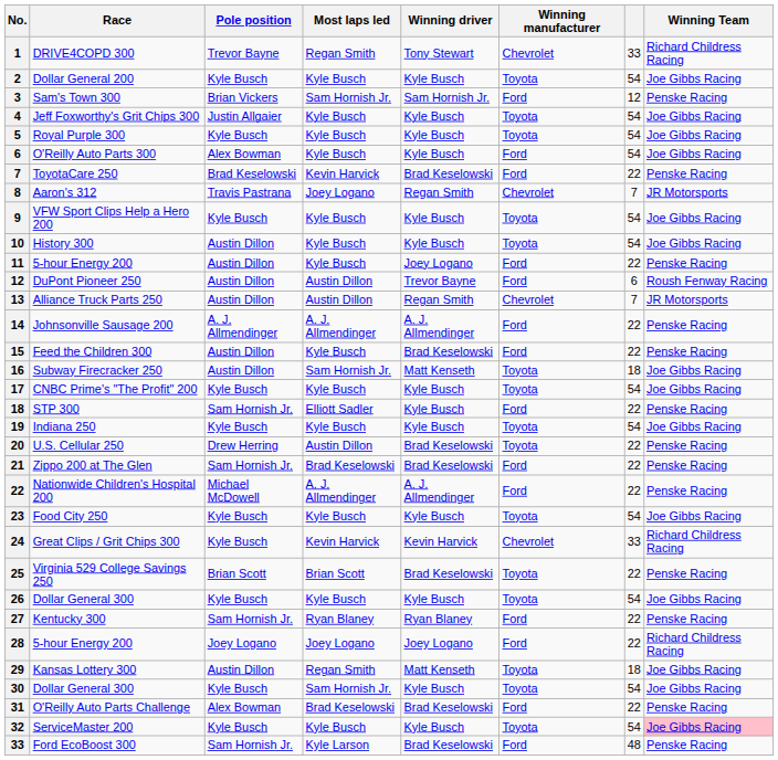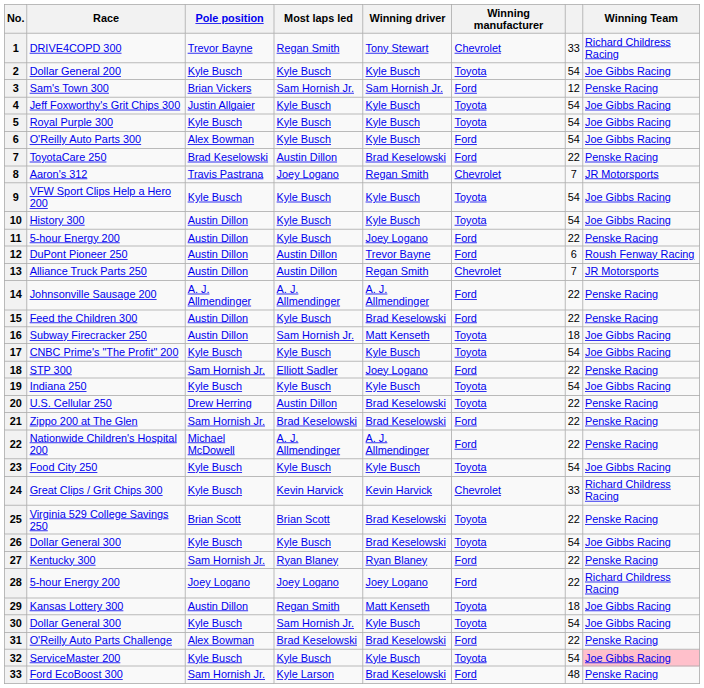ToyotaCare 250 | Most laps led: Kevin Harvick -> Austin Dillon
STP 300 | Winning driver: Kyle Busch -> Joey Logano
26 / Dollar General 300 | Winning driver: Kyle Busch -> Brad Keselowski
